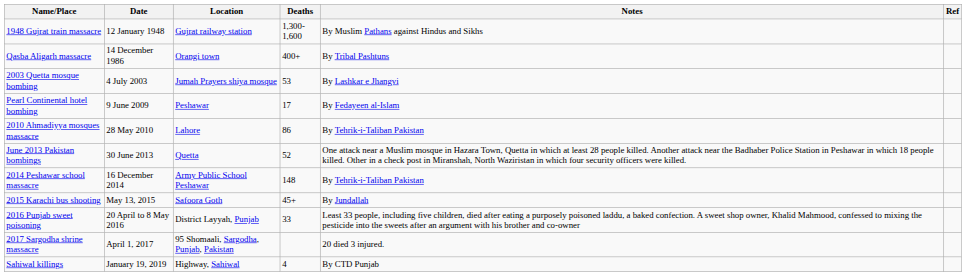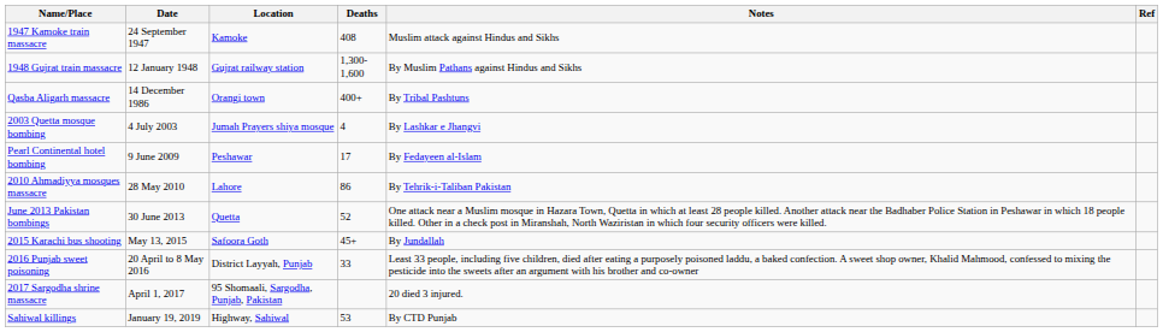+ row: 1947 Kamoke train massacre | 24 September 1947 | Kamoke | 408 | Muslim attack against Hindus and Sikhs
2003 Quetta mosque bombing | Deaths: 53 -> 4
- row: 2014 Peshawar school massacre | 16 December 2014 | Army Public School Peshawar | 148 | By Tehrik-i-Taliban Pakistan
Sahiwal killings | Deaths: 4 -> 53
